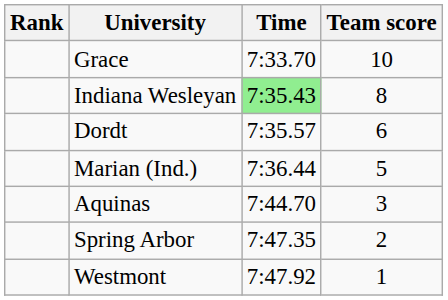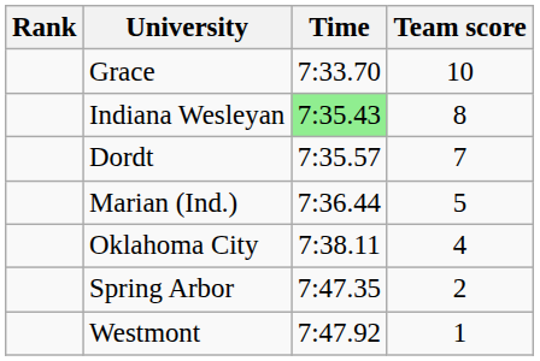Dordt | Team score: 6 -> 7
+ row: Oklahoma City | 7:38.11 | 4
- row: Aquinas | 7:44.70 | 3
